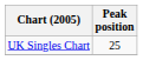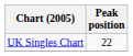UK Singles Chart | Peak position: 25 -> 22
